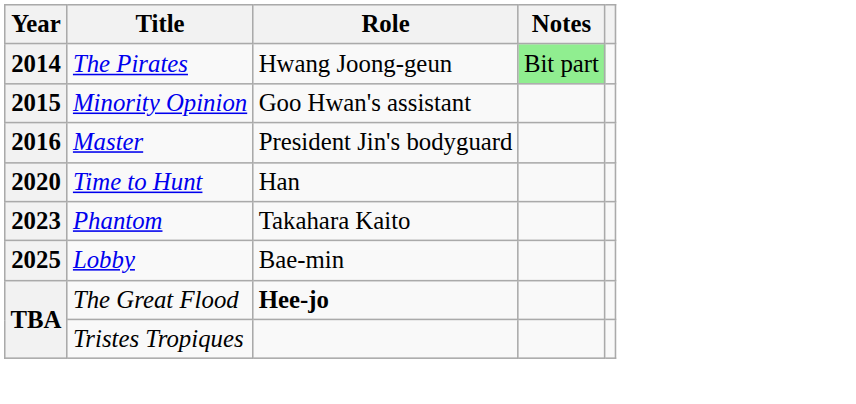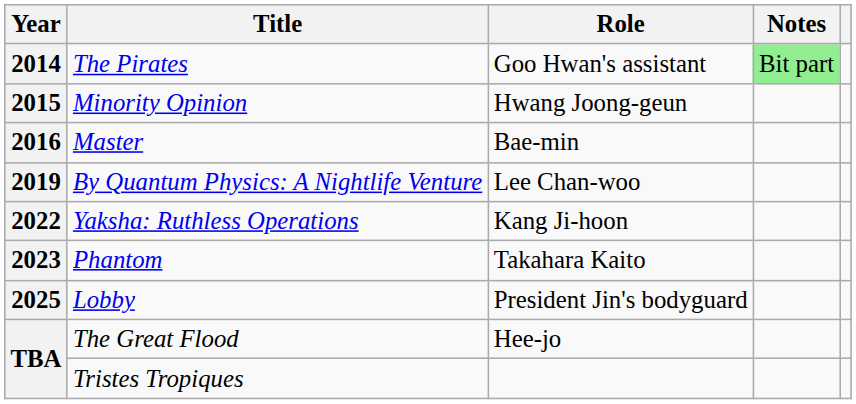2014 | Role: Hwang Joong-geun -> Goo Hwan's assistant
2015 | Role: Goo Hwan's assistant -> Hwang Joong-geun
2016 | Role: President Jin's bodyguard -> Bae-min
+ row: 2019 | By Quantum Physics: A Nightlife Venture | Lee Chan-woo
- row: 2020 | Time to Hunt | Han
+ row: 2022 | Yaksha: Ruthless Operations | Kang Ji-hoon
2025 | Role: Bae-min -> President Jin's bodyguard
TBA / The Great Flood | Role: bold -> normal
